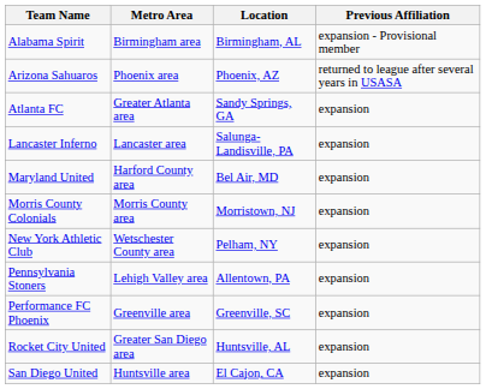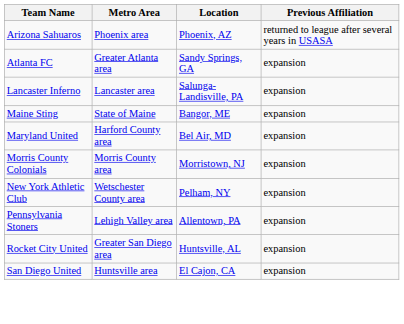- row: Alabama Spirit | Birmingham area | Birmingham, AL | expansion - Provisional member
+ row: Maine Sting | State of Maine | Bangor, ME | expansion
- row: Performance FC Phoenix | Greenville area | Greenville, SC | expansion
